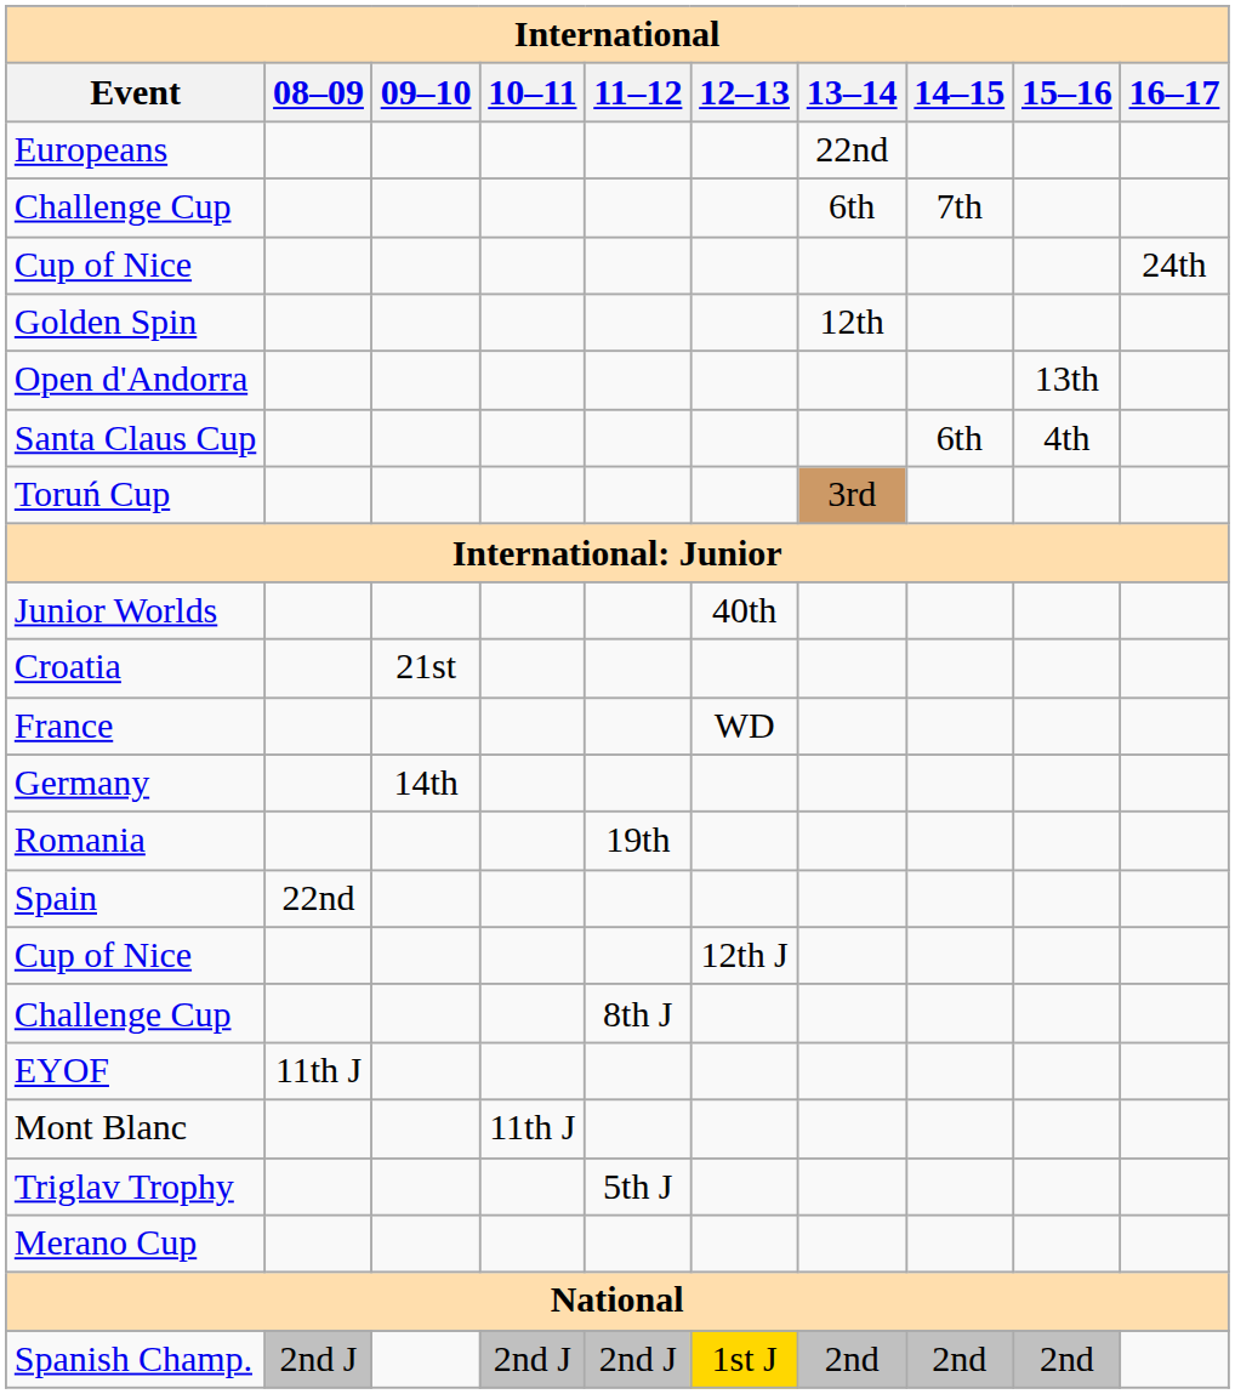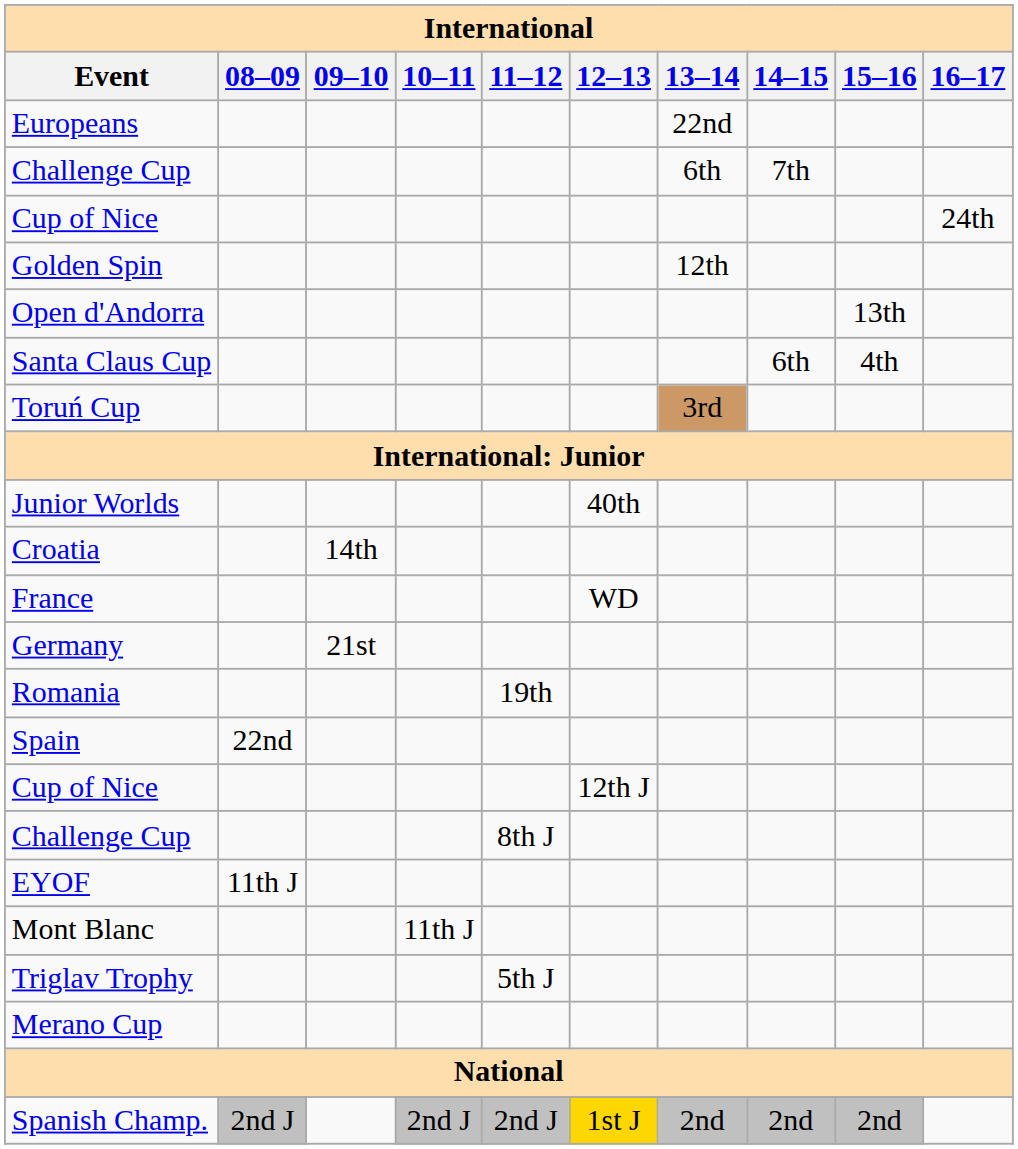Croatia | 09–10: 21st -> 14th
Germany | 09–10: 14th -> 21st
